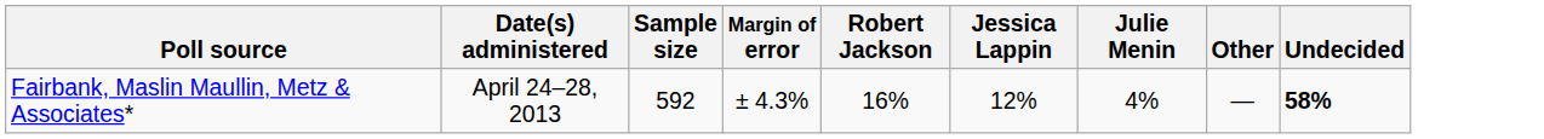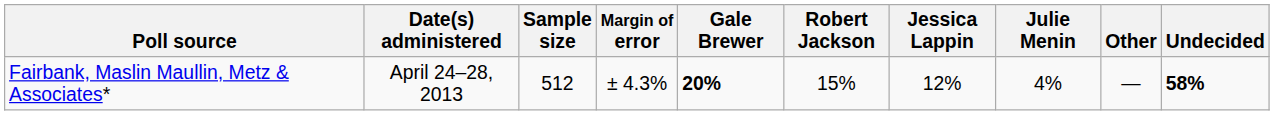+ column: Gale Brewer | 20%
Fairbank, Maslin Maullin, Metz & Associates* | Sample size: 592 -> 512
Fairbank, Maslin Maullin, Metz & Associates* | Robert Jackson: 16% -> 15%
